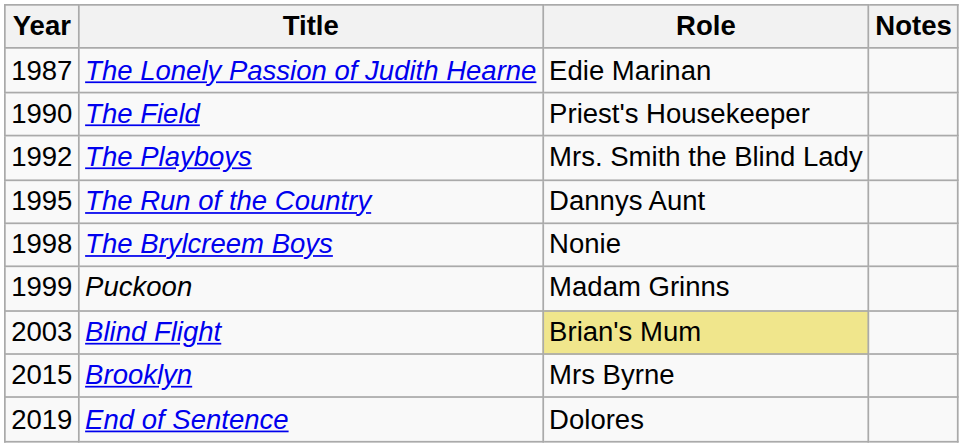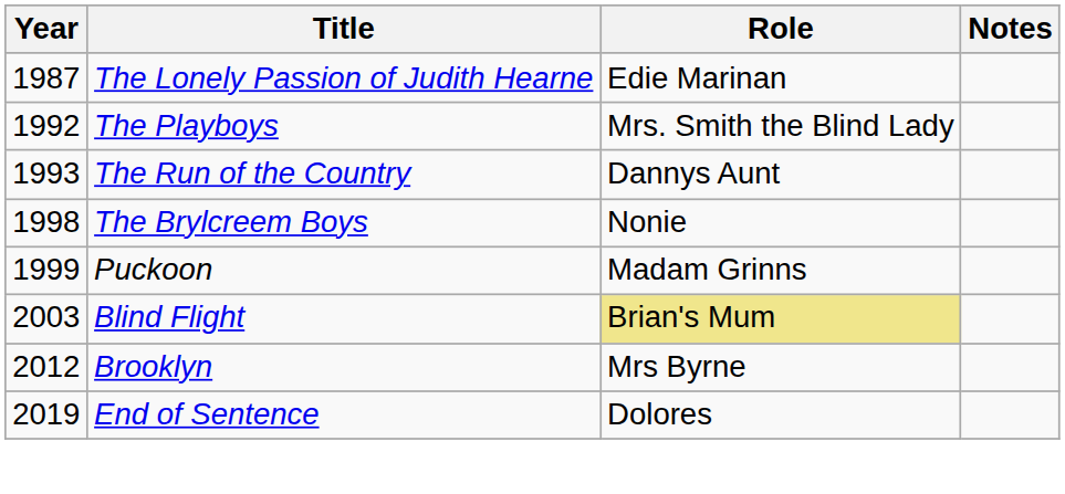- row: 1990 | The Field | Priest's Housekeeper
The Run of the Country | Year: 1995 -> 1993
Brooklyn | Year: 2015 -> 2012
